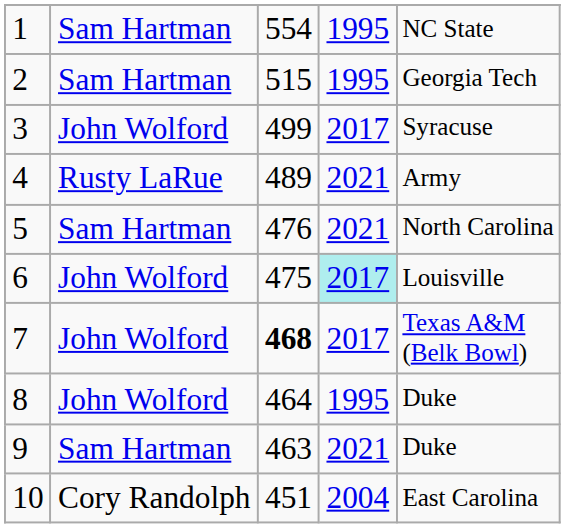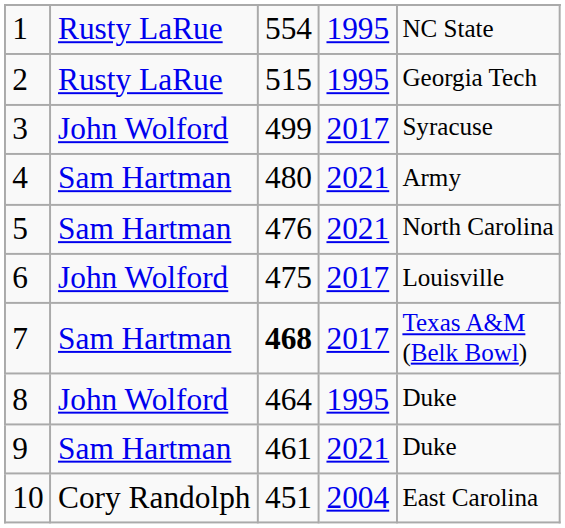1 | column 2: Sam Hartman -> Rusty LaRue
2 | column 2: Sam Hartman -> Rusty LaRue
4 | column 2: Rusty LaRue -> Sam Hartman
4 | column 3: 489 -> 480
6 | column 4: paleturquoise background -> no background
7 | column 2: John Wolford -> Sam Hartman
9 | column 3: 463 -> 461
